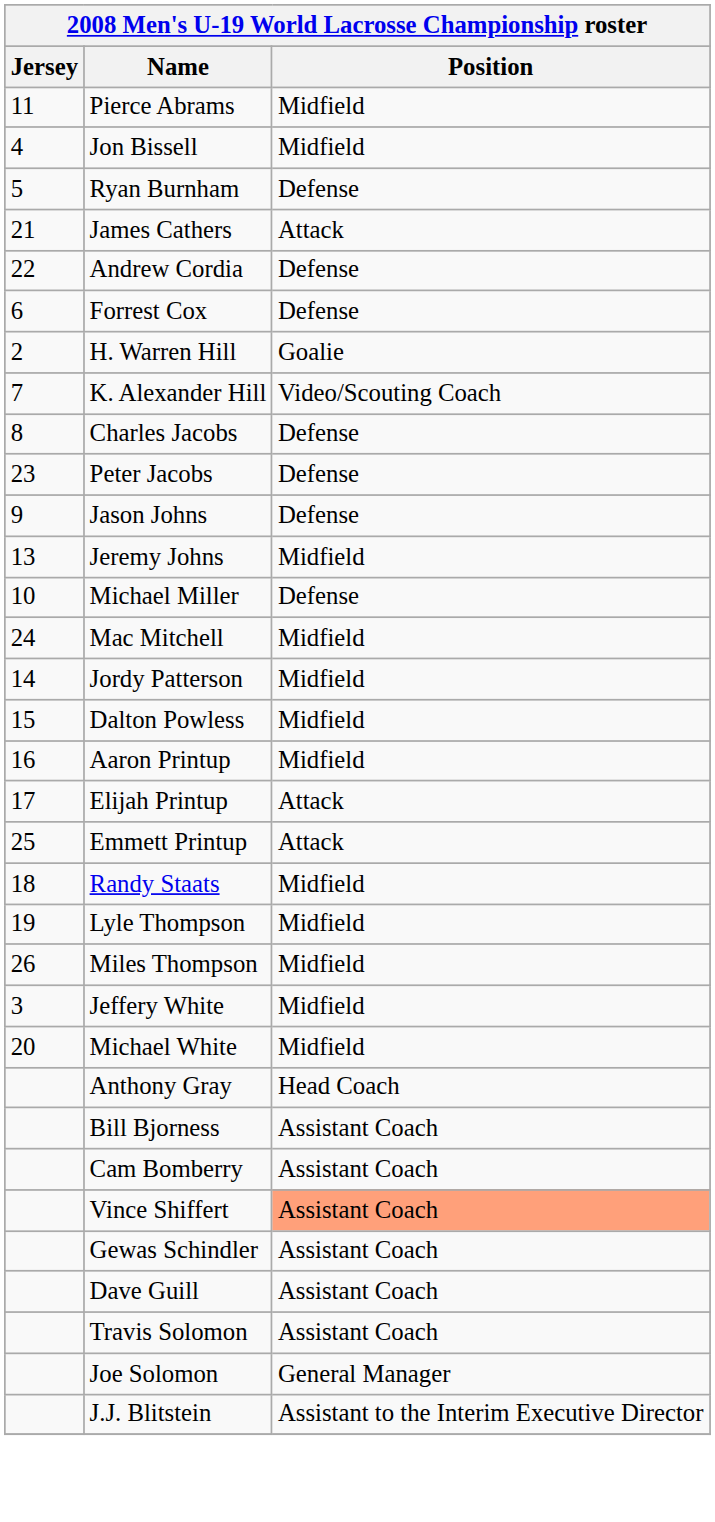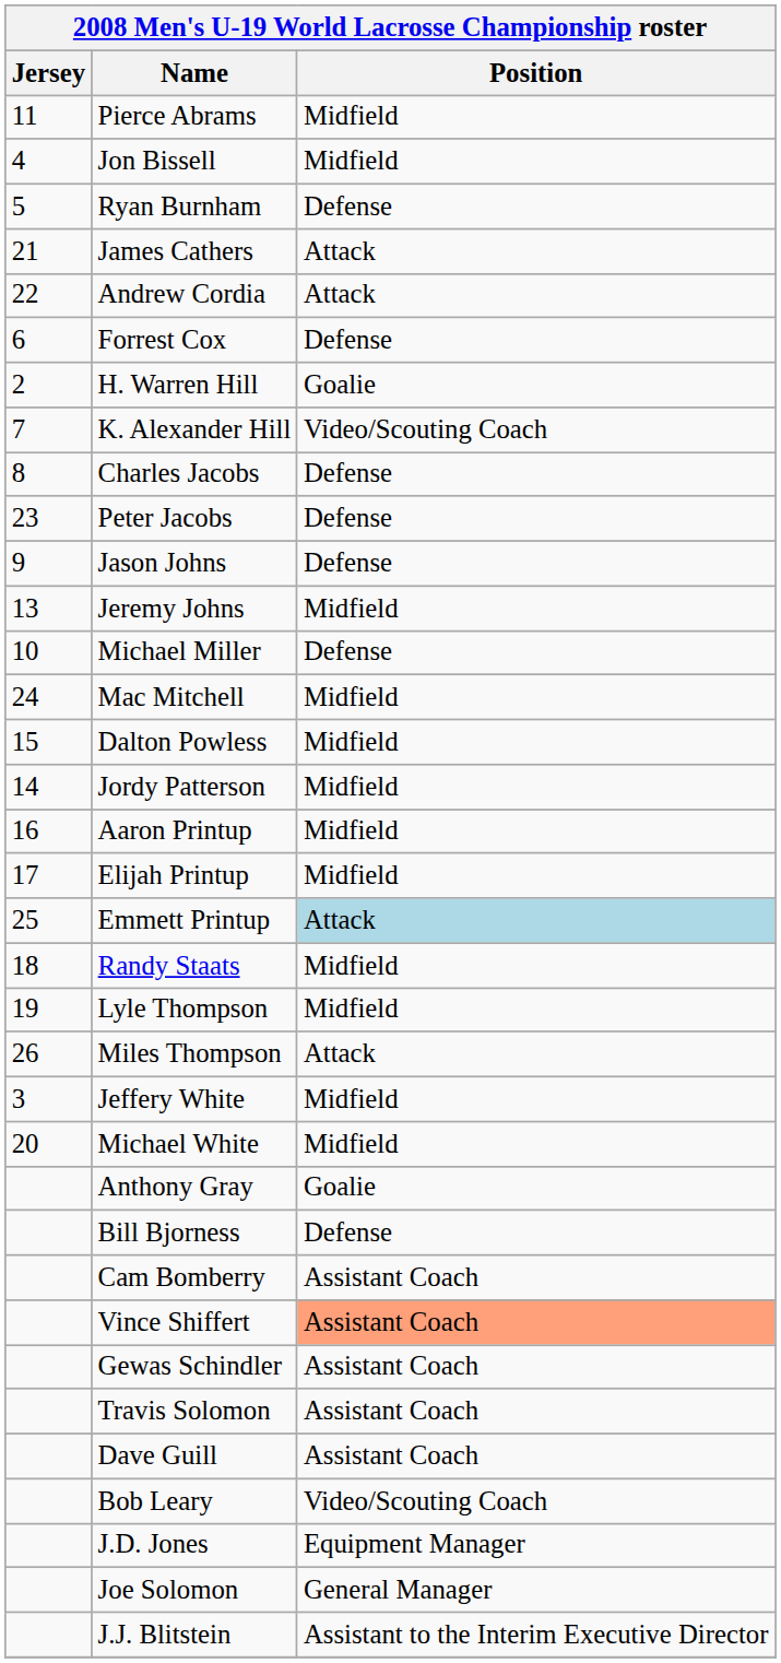Andrew Cordia | Position: Defense -> Attack
rows swapped: Jordy Patterson <-> Dalton Powless
Elijah Printup | Position: Attack -> Midfield
Emmett Printup | Position: no background -> lightblue background
Miles Thompson | Position: Midfield -> Attack
Anthony Gray | Position: Head Coach -> Goalie
Bill Bjorness | Position: Assistant Coach -> Defense
rows swapped: Travis Solomon <-> Dave Guill
+ row: Bob Leary | Video/Scouting Coach
+ row: J.D. Jones | Equipment Manager
